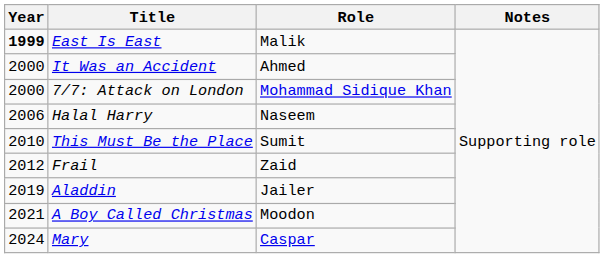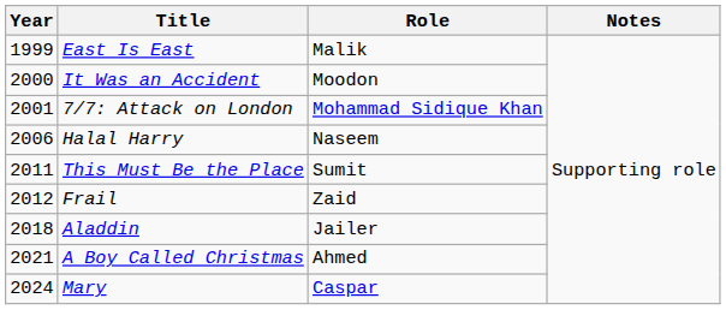East Is East | Year: bold -> normal
It Was an Accident | Role: Ahmed -> Moodon
7/7: Attack on London | Year: 2000 -> 2001
This Must Be the Place | Year: 2010 -> 2011
Aladdin | Year: 2019 -> 2018
A Boy Called Christmas | Role: Moodon -> Ahmed
